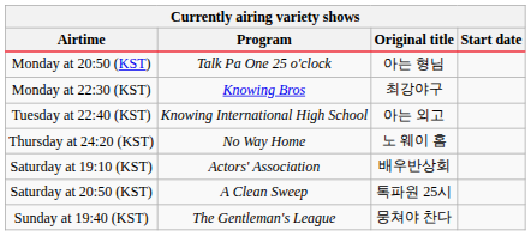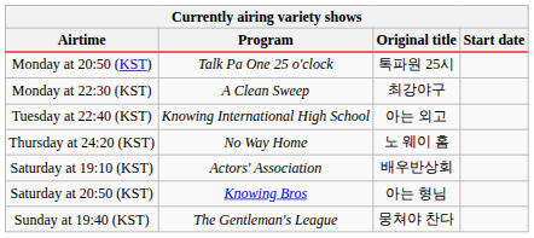Monday at 20:50 (KST) | Original title: 아는 형님 -> 톡파원 25시
Monday at 22:30 (KST) | Program: Knowing Bros -> A Clean Sweep
Saturday at 20:50 (KST) | Program: A Clean Sweep -> Knowing Bros
Saturday at 20:50 (KST) | Original title: 톡파원 25시 -> 아는 형님
